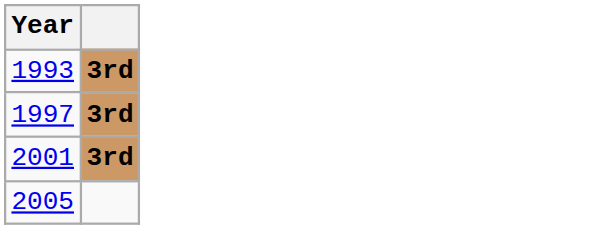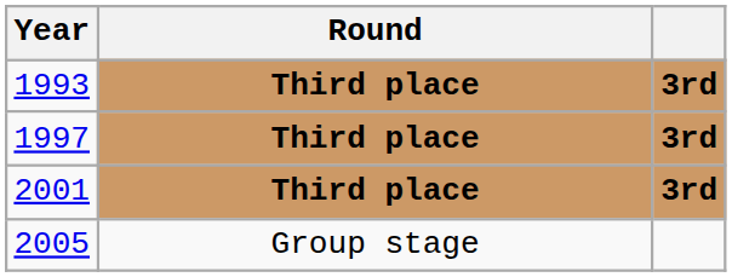+ column: Round | Third place | Third place | Third place | Group stage
